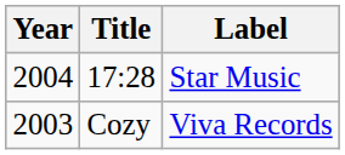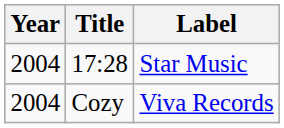Cozy | Year: 2003 -> 2004
